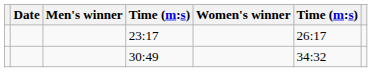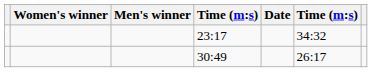columns swapped: Date <-> Women's winner
23:17 | column 6: 26:17 -> 34:32
30:49 | column 6: 34:32 -> 26:17
